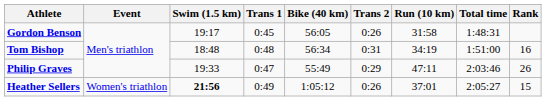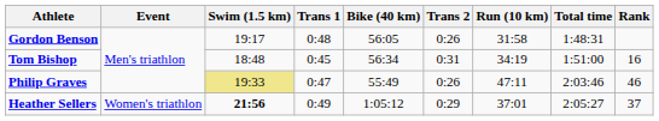Gordon Benson | Trans 1: 0:45 -> 0:48
Tom Bishop | Trans 1: 0:48 -> 0:45
Philip Graves | Swim (1.5 km): no background -> khaki background
Philip Graves | Trans 2: 0:29 -> 0:26
Philip Graves | Rank: 26 -> 46
Heather Sellers | Trans 2: 0:26 -> 0:29
Heather Sellers | Rank: 15 -> 37
